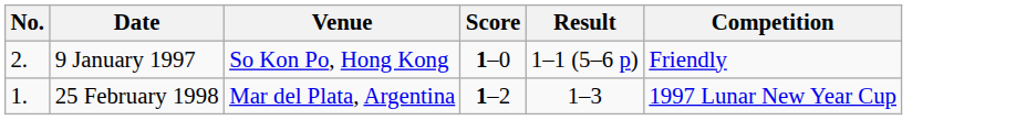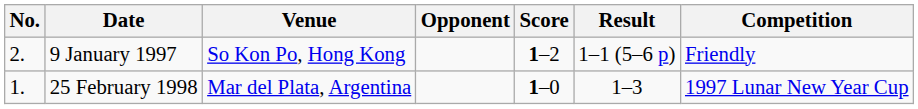+ column: Opponent
9 January 1997 | Score: 1–0 -> 1–2
25 February 1998 | Score: 1–2 -> 1–0
